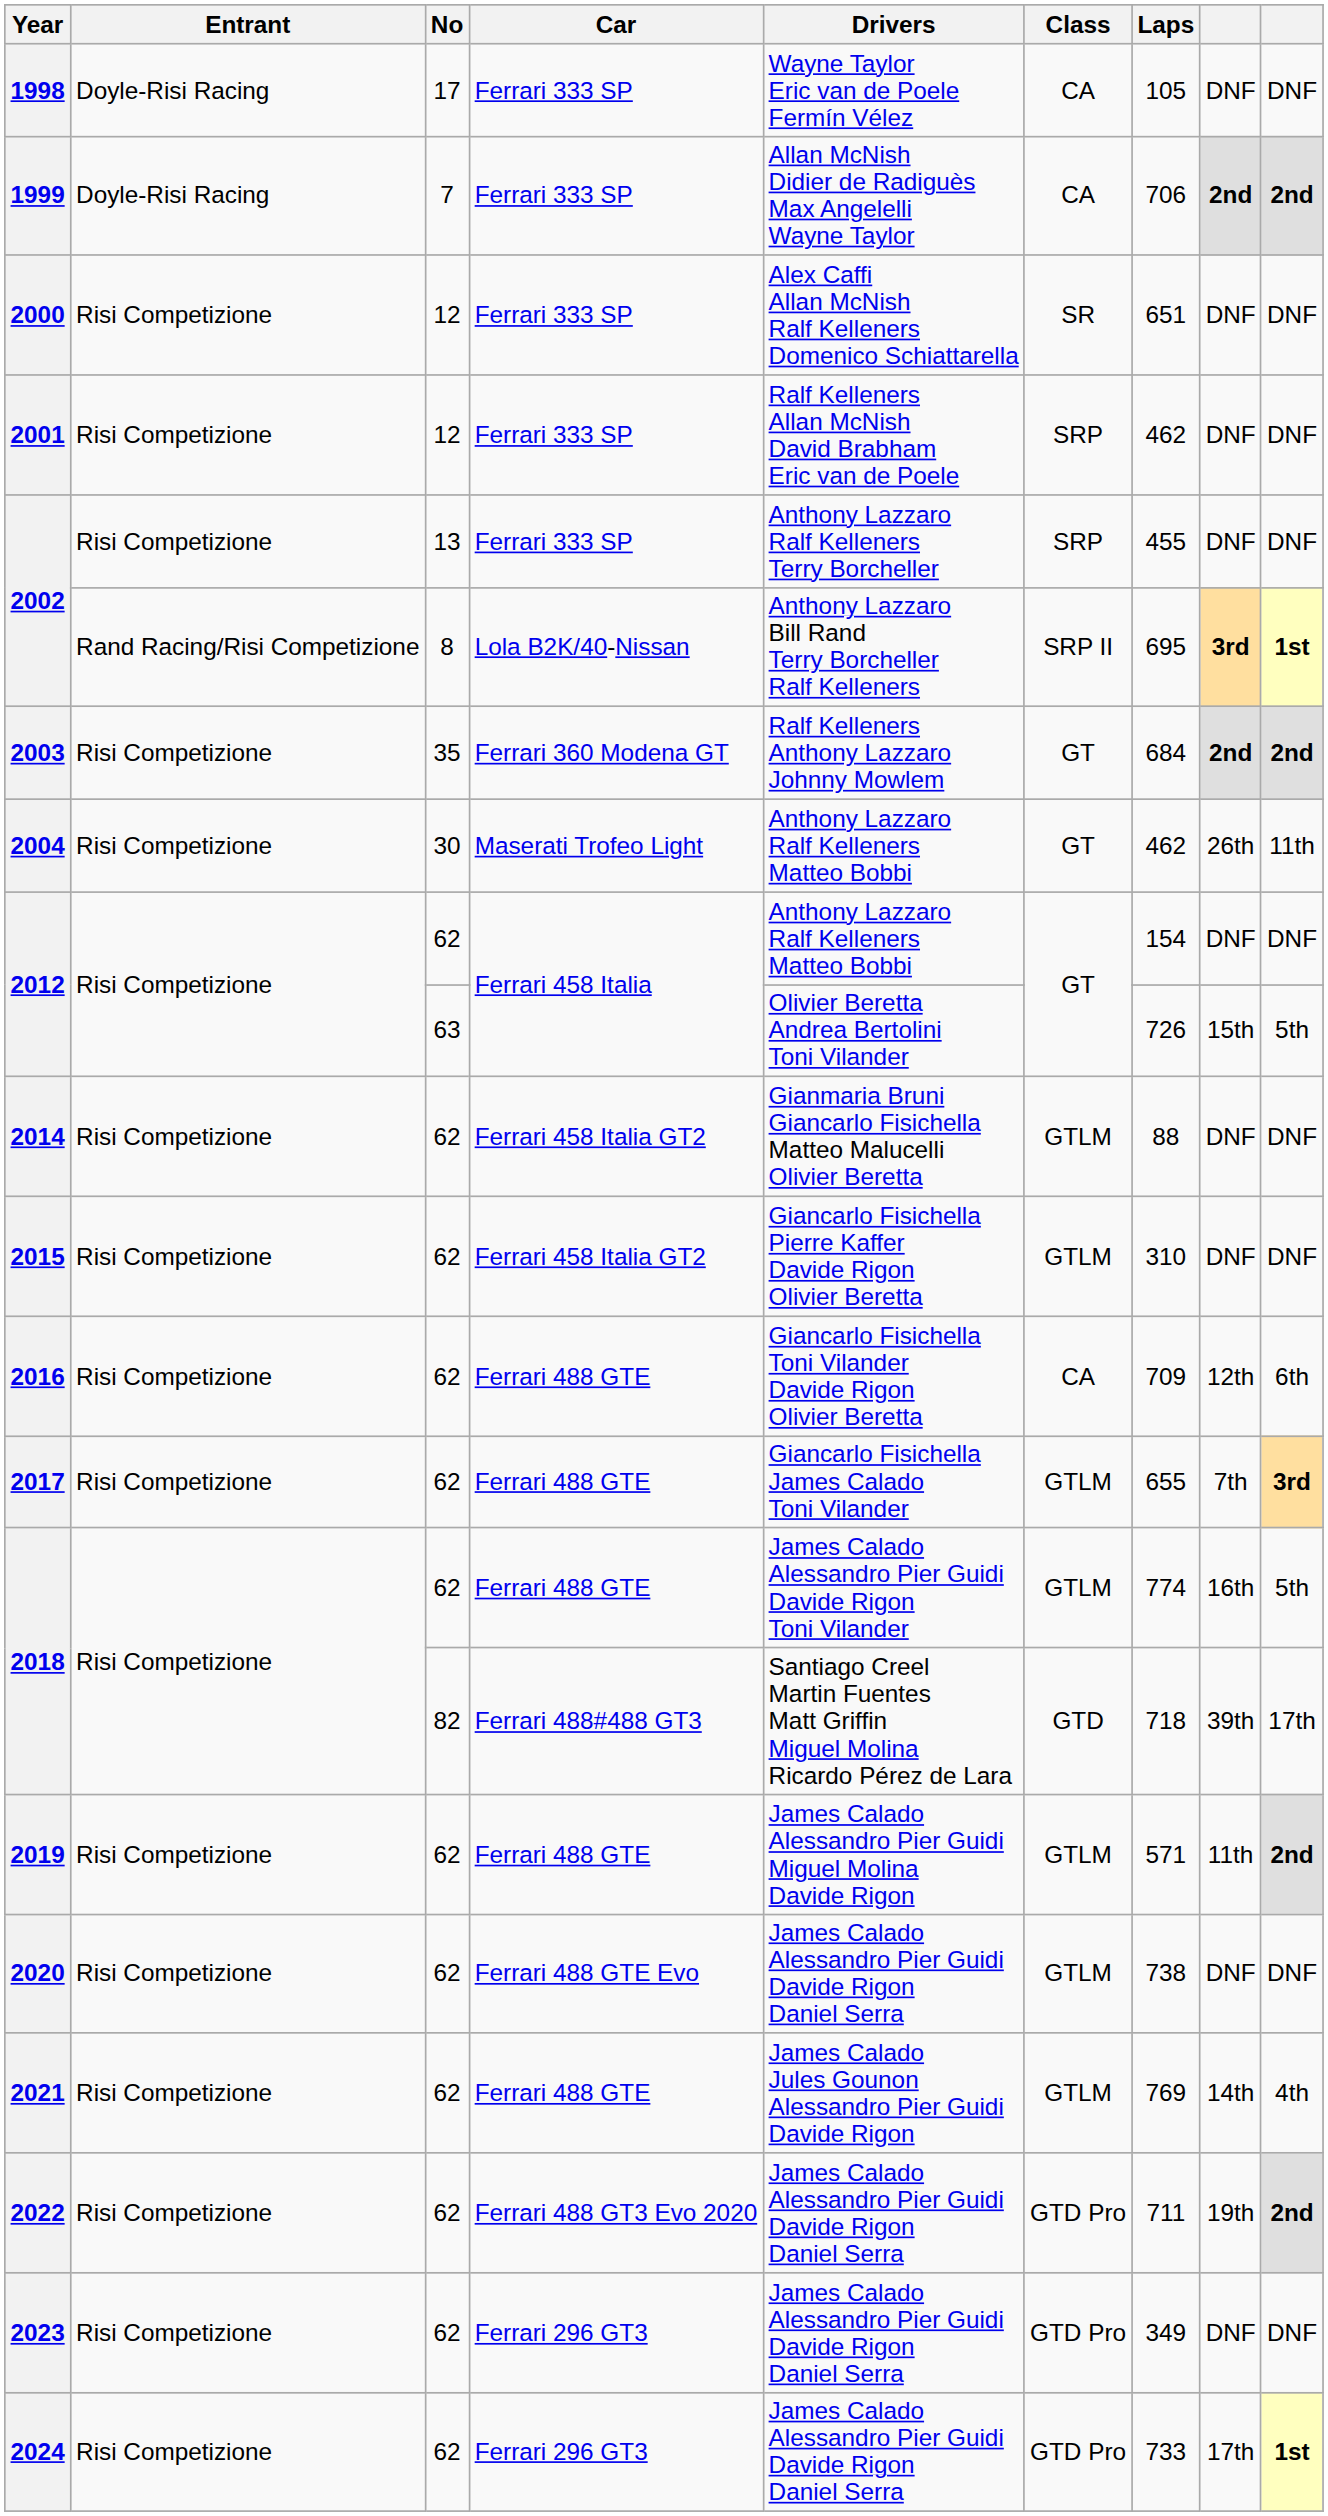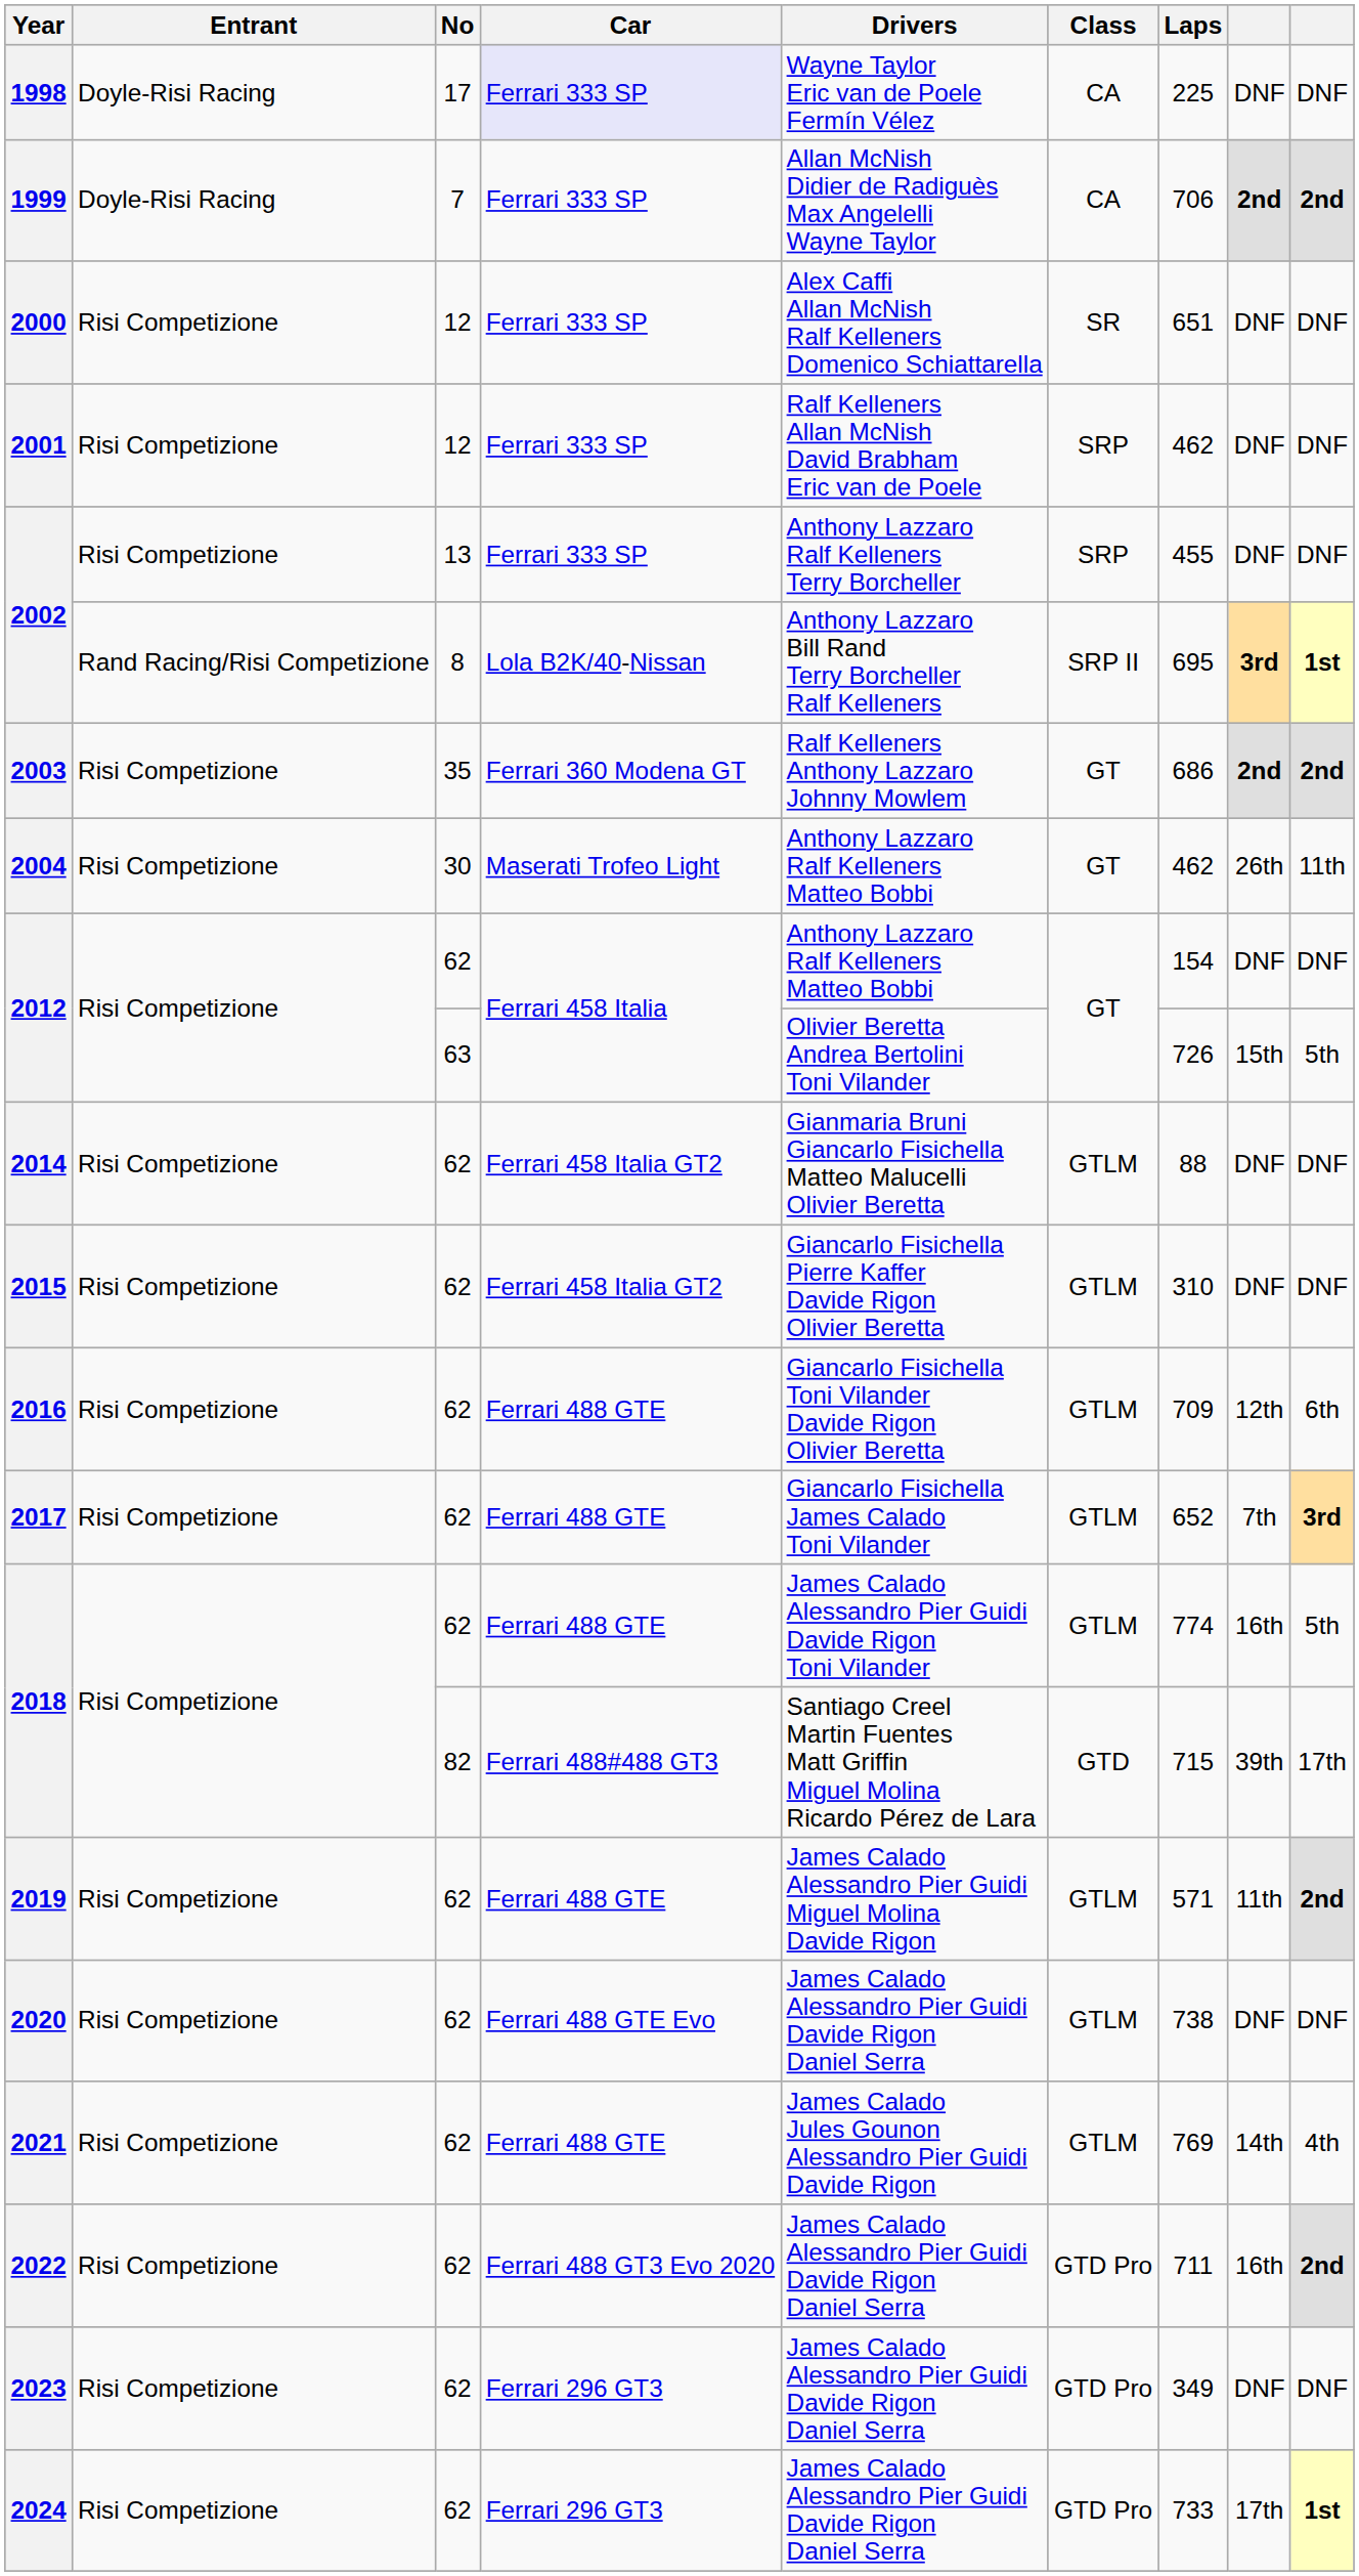1998 | Car: no background -> lavender background
1998 | Laps: 105 -> 225
2003 | Laps: 684 -> 686
2016 | Class: CA -> GTLM
2017 | Laps: 655 -> 652
2018 / 82 | Laps: 718 -> 715
2022 | column 8: 19th -> 16th
